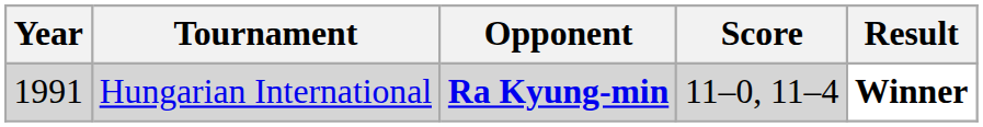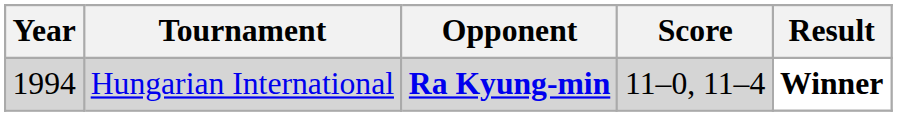Hungarian International | Year: 1991 -> 1994
